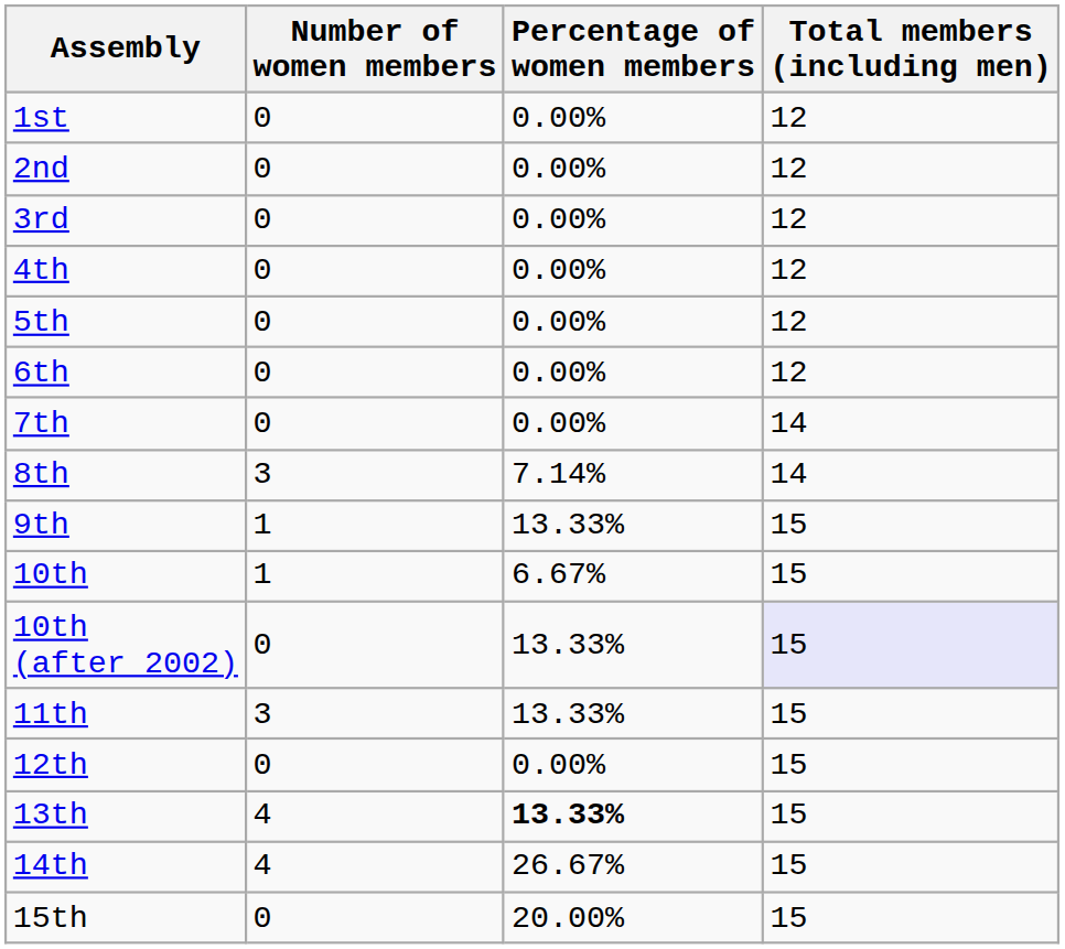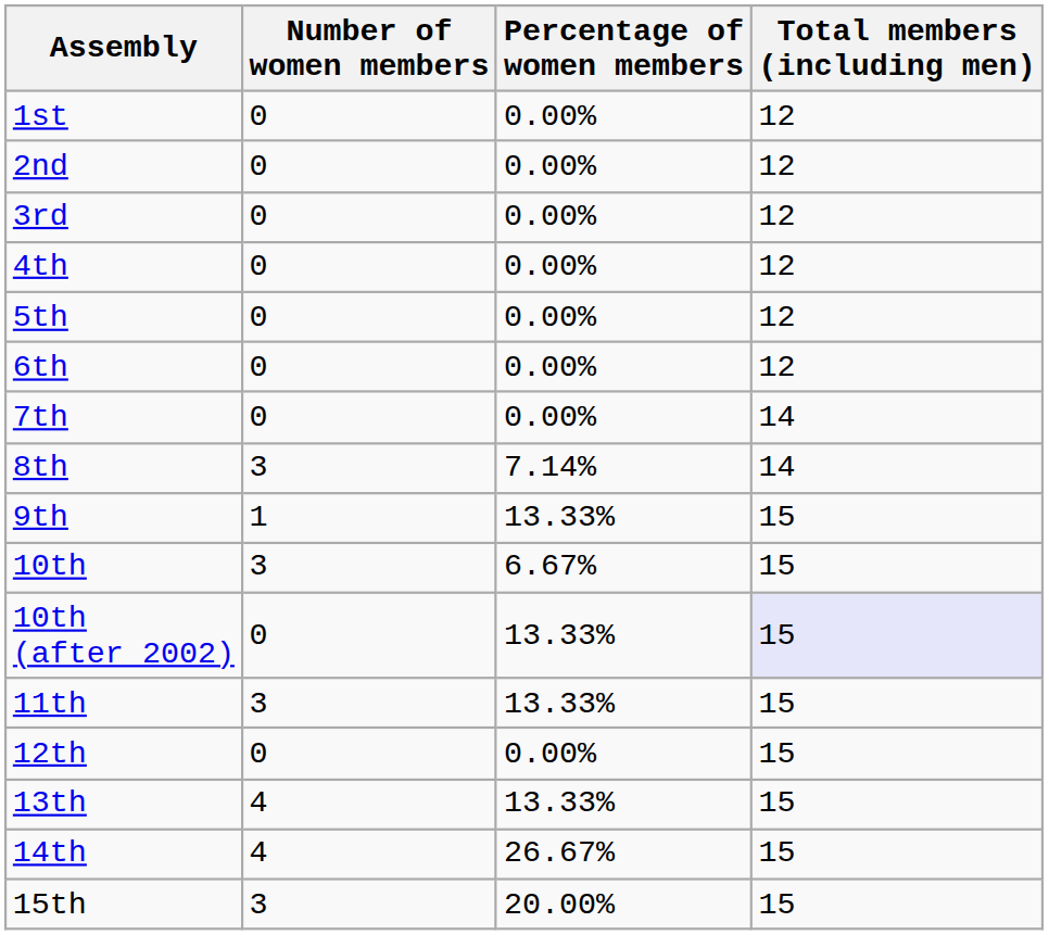10th | Number of women members: 1 -> 3
13th | Percentage of women members: bold -> normal
15th | Number of women members: 0 -> 3
